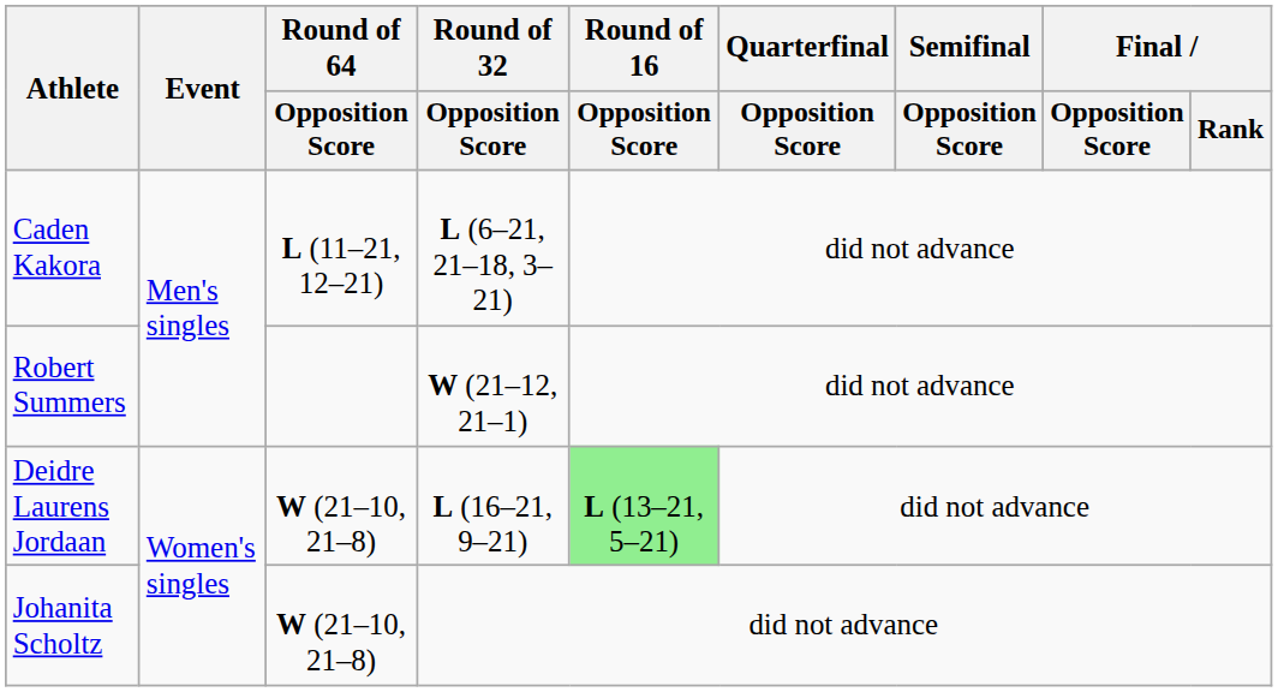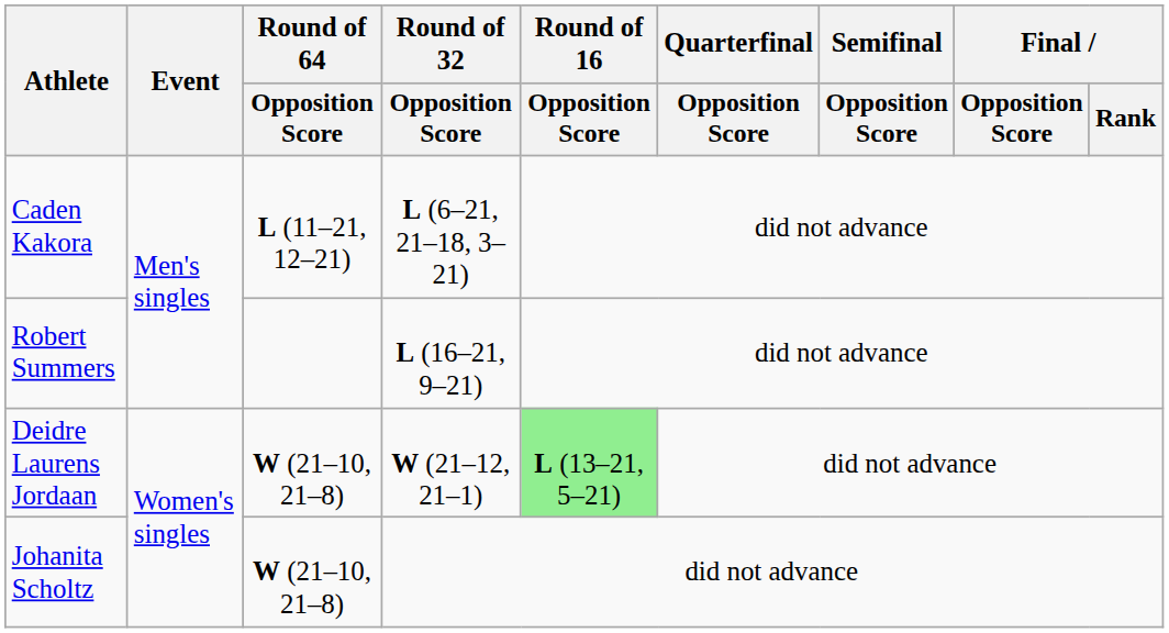Robert Summers | Round of 32 / Opposition Score: W (21–12, 21–1) -> L (16–21, 9–21)
Deidre Laurens Jordaan | Round of 32 / Opposition Score: L (16–21, 9–21) -> W (21–12, 21–1)
